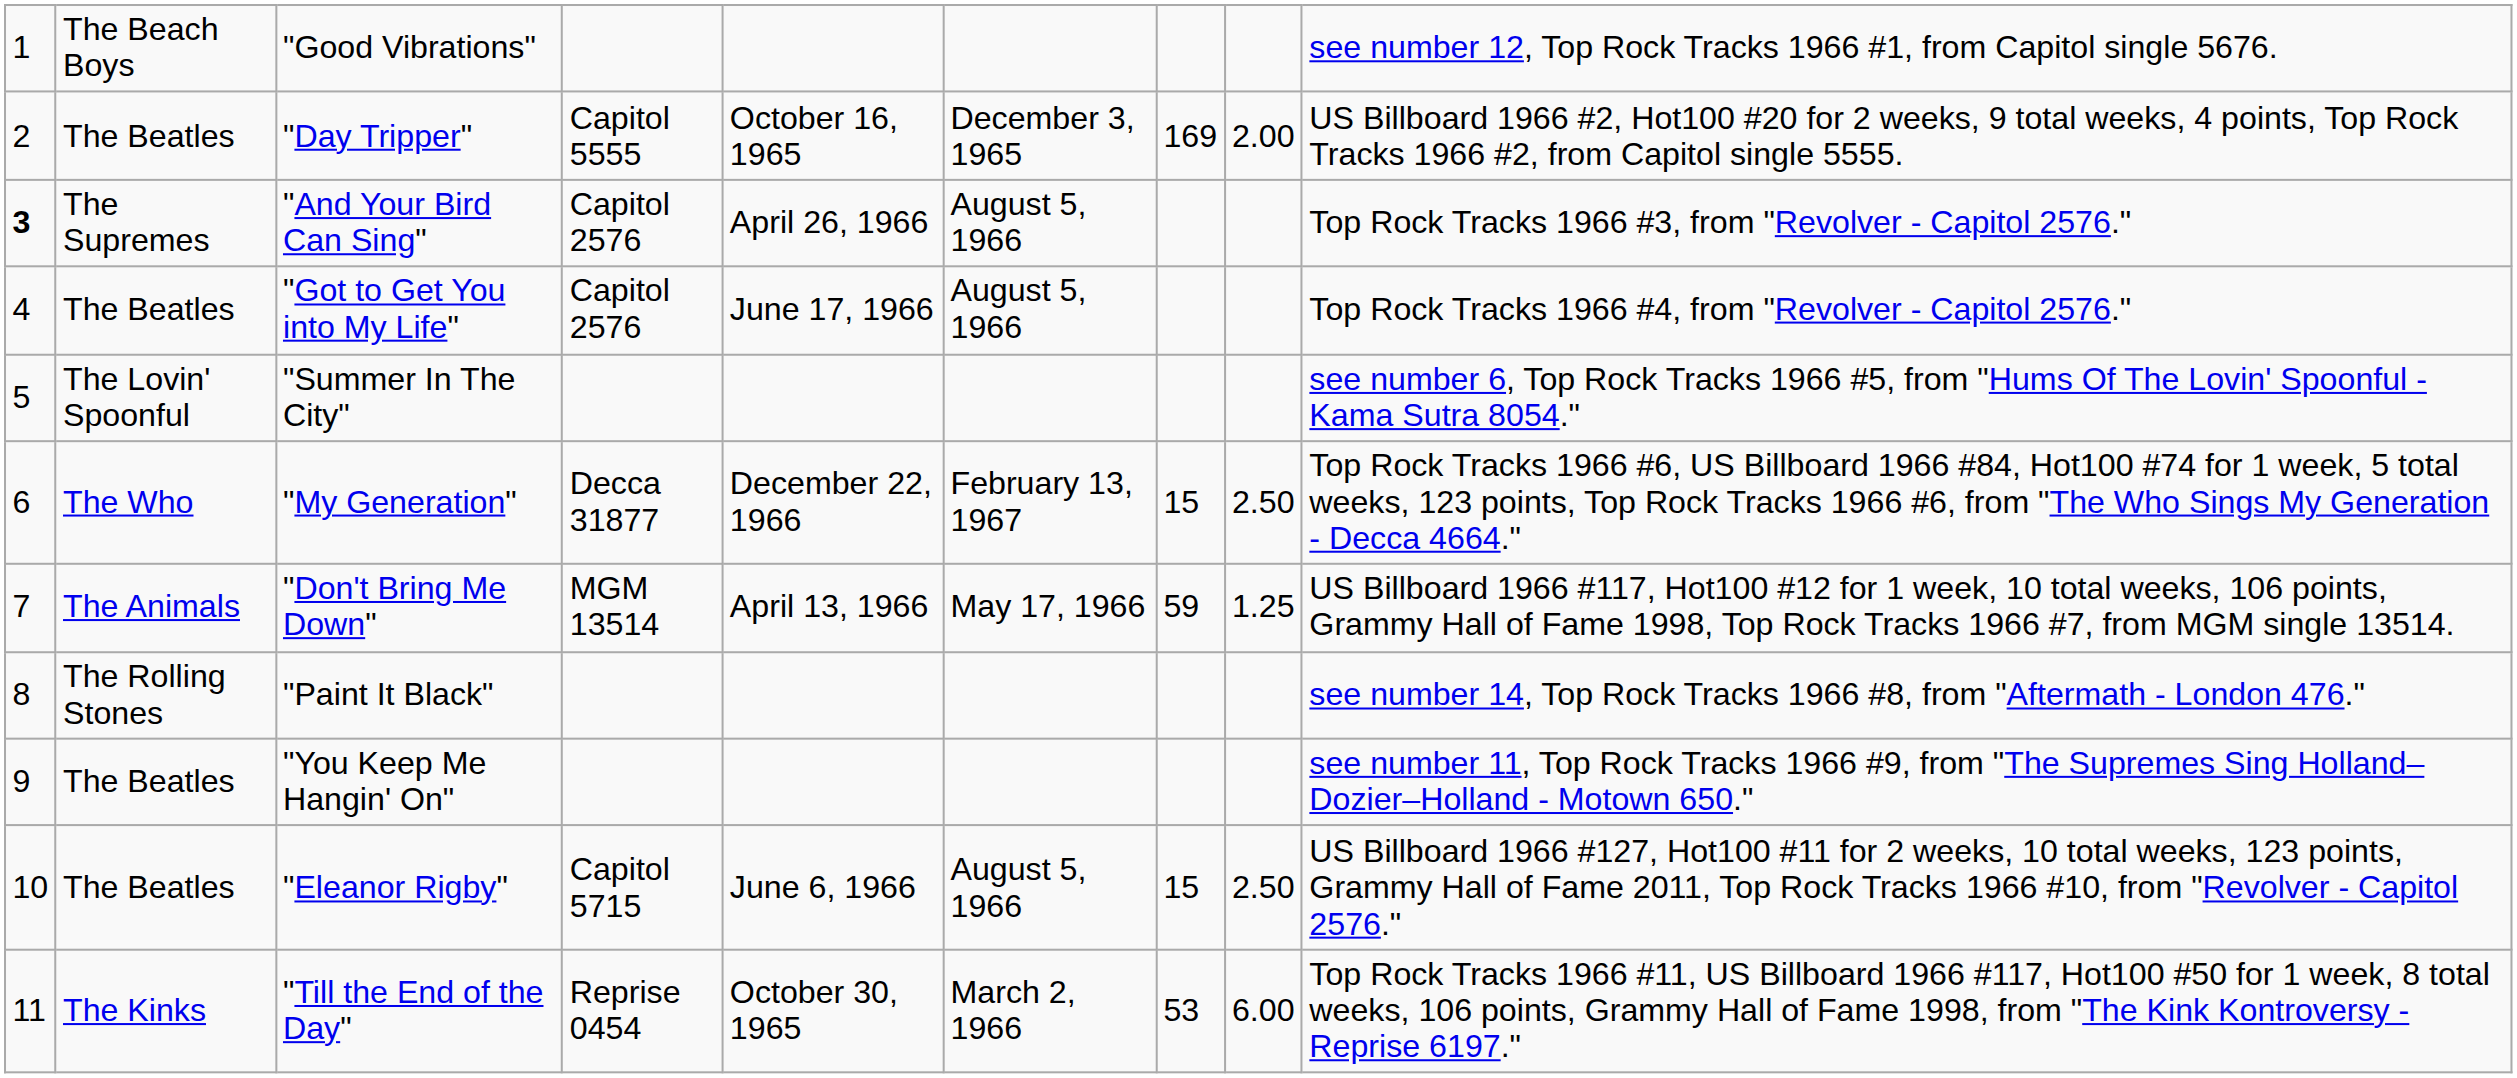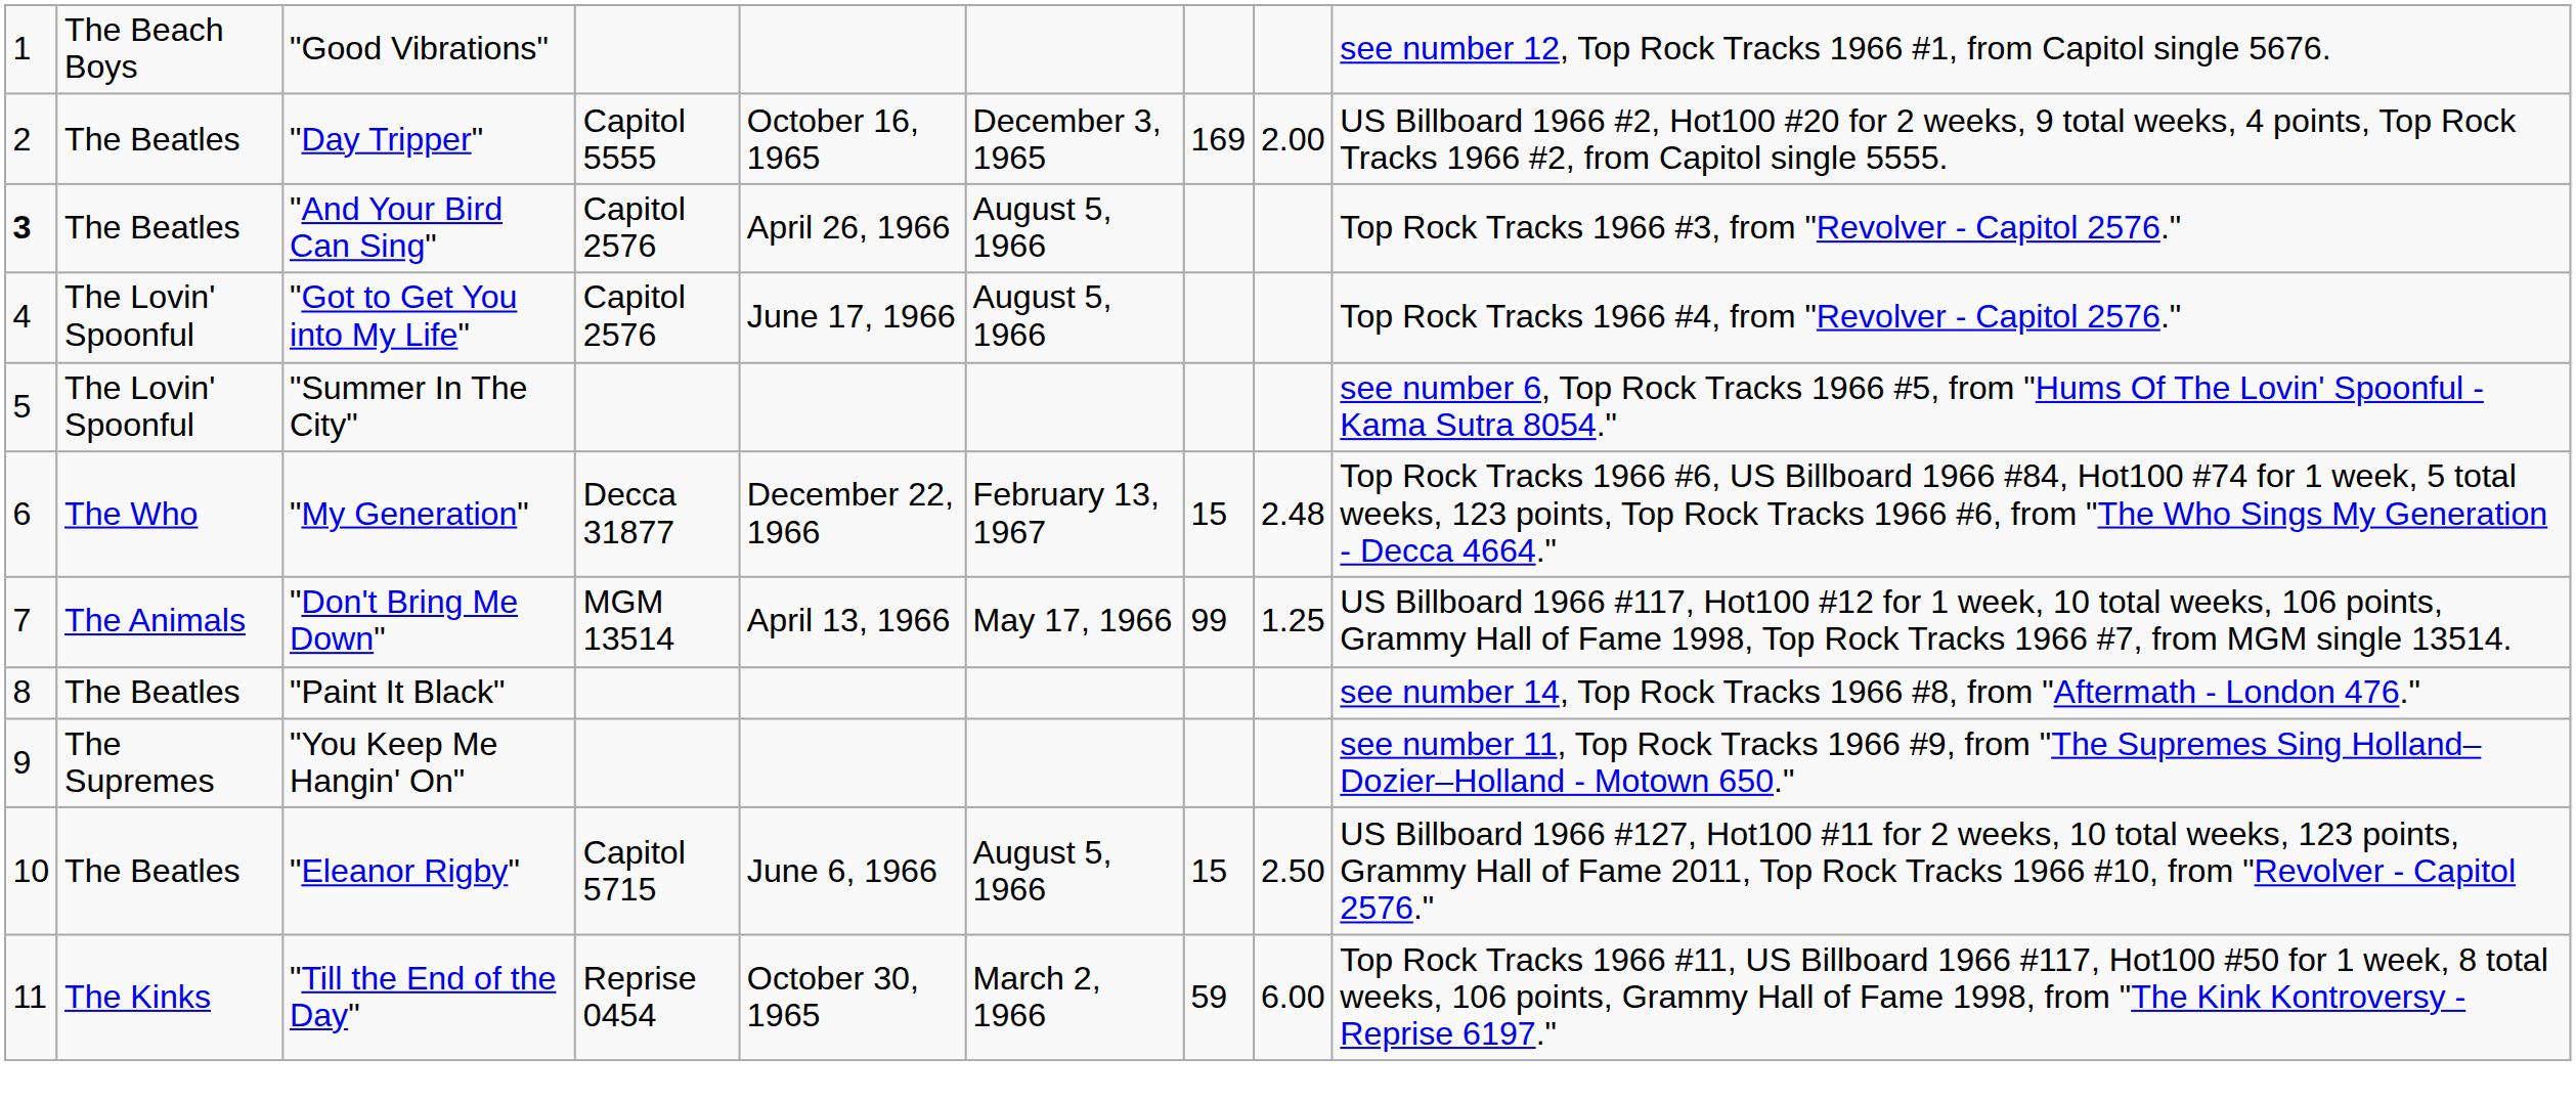"And Your Bird Can Sing" | column 2: The Supremes -> The Beatles
"Got to Get You into My Life" | column 2: The Beatles -> The Lovin' Spoonful
"My Generation" | column 8: 2.50 -> 2.48
"Don't Bring Me Down" | column 7: 59 -> 99
"Paint It Black" | column 2: The Rolling Stones -> The Beatles
"You Keep Me Hangin' On" | column 2: The Beatles -> The Supremes
"Till the End of the Day" | column 7: 53 -> 59
